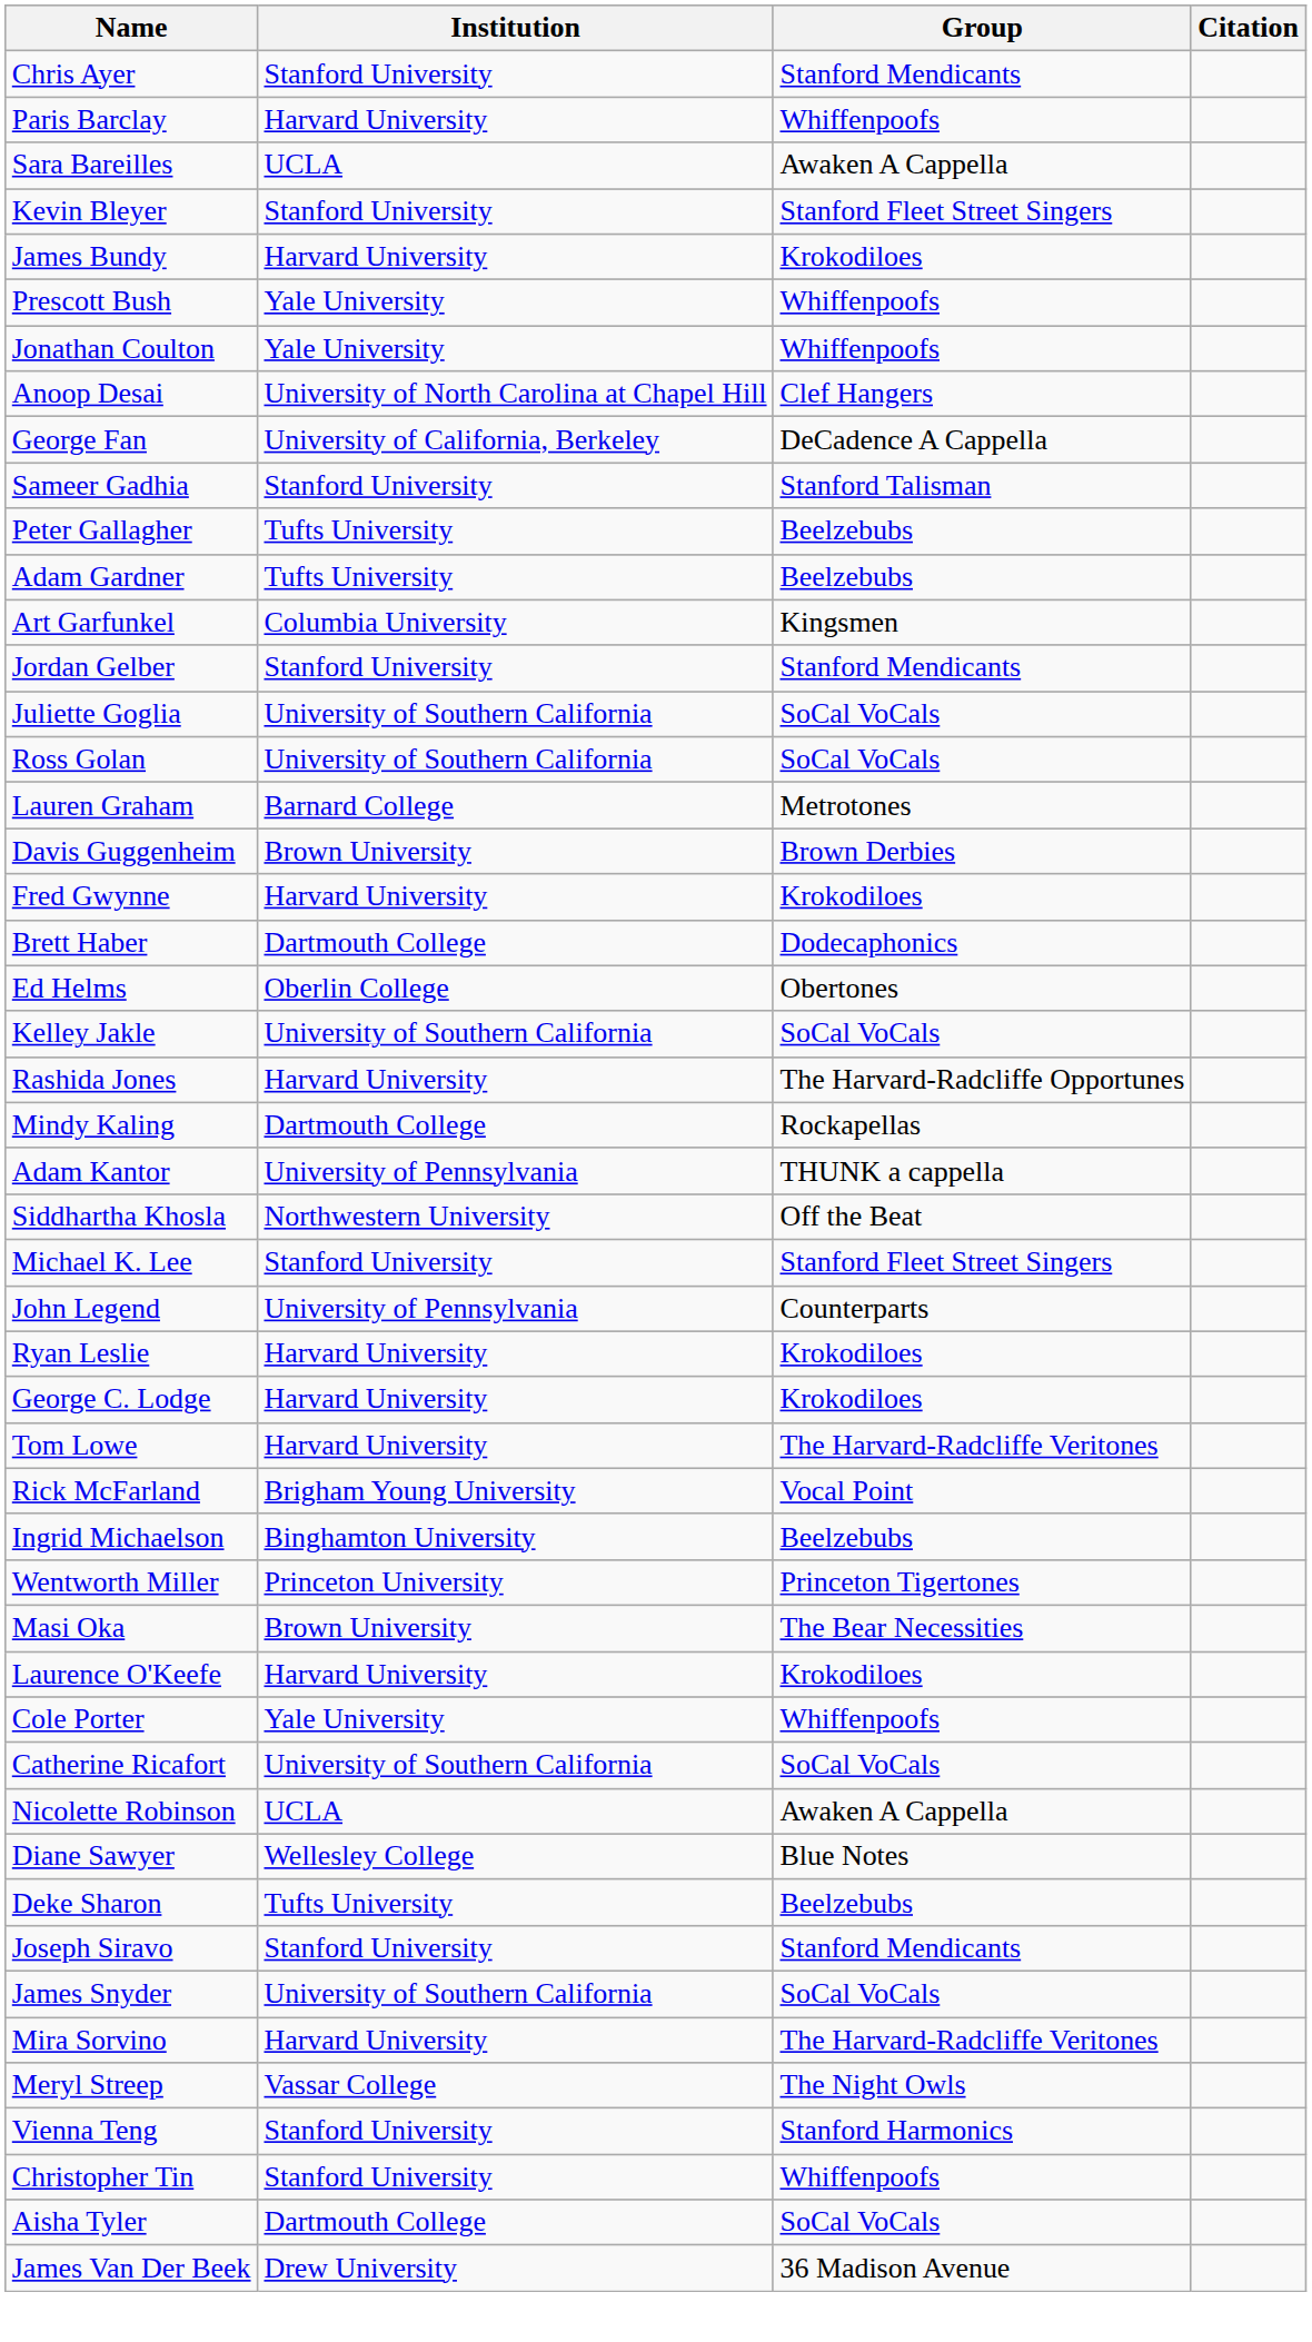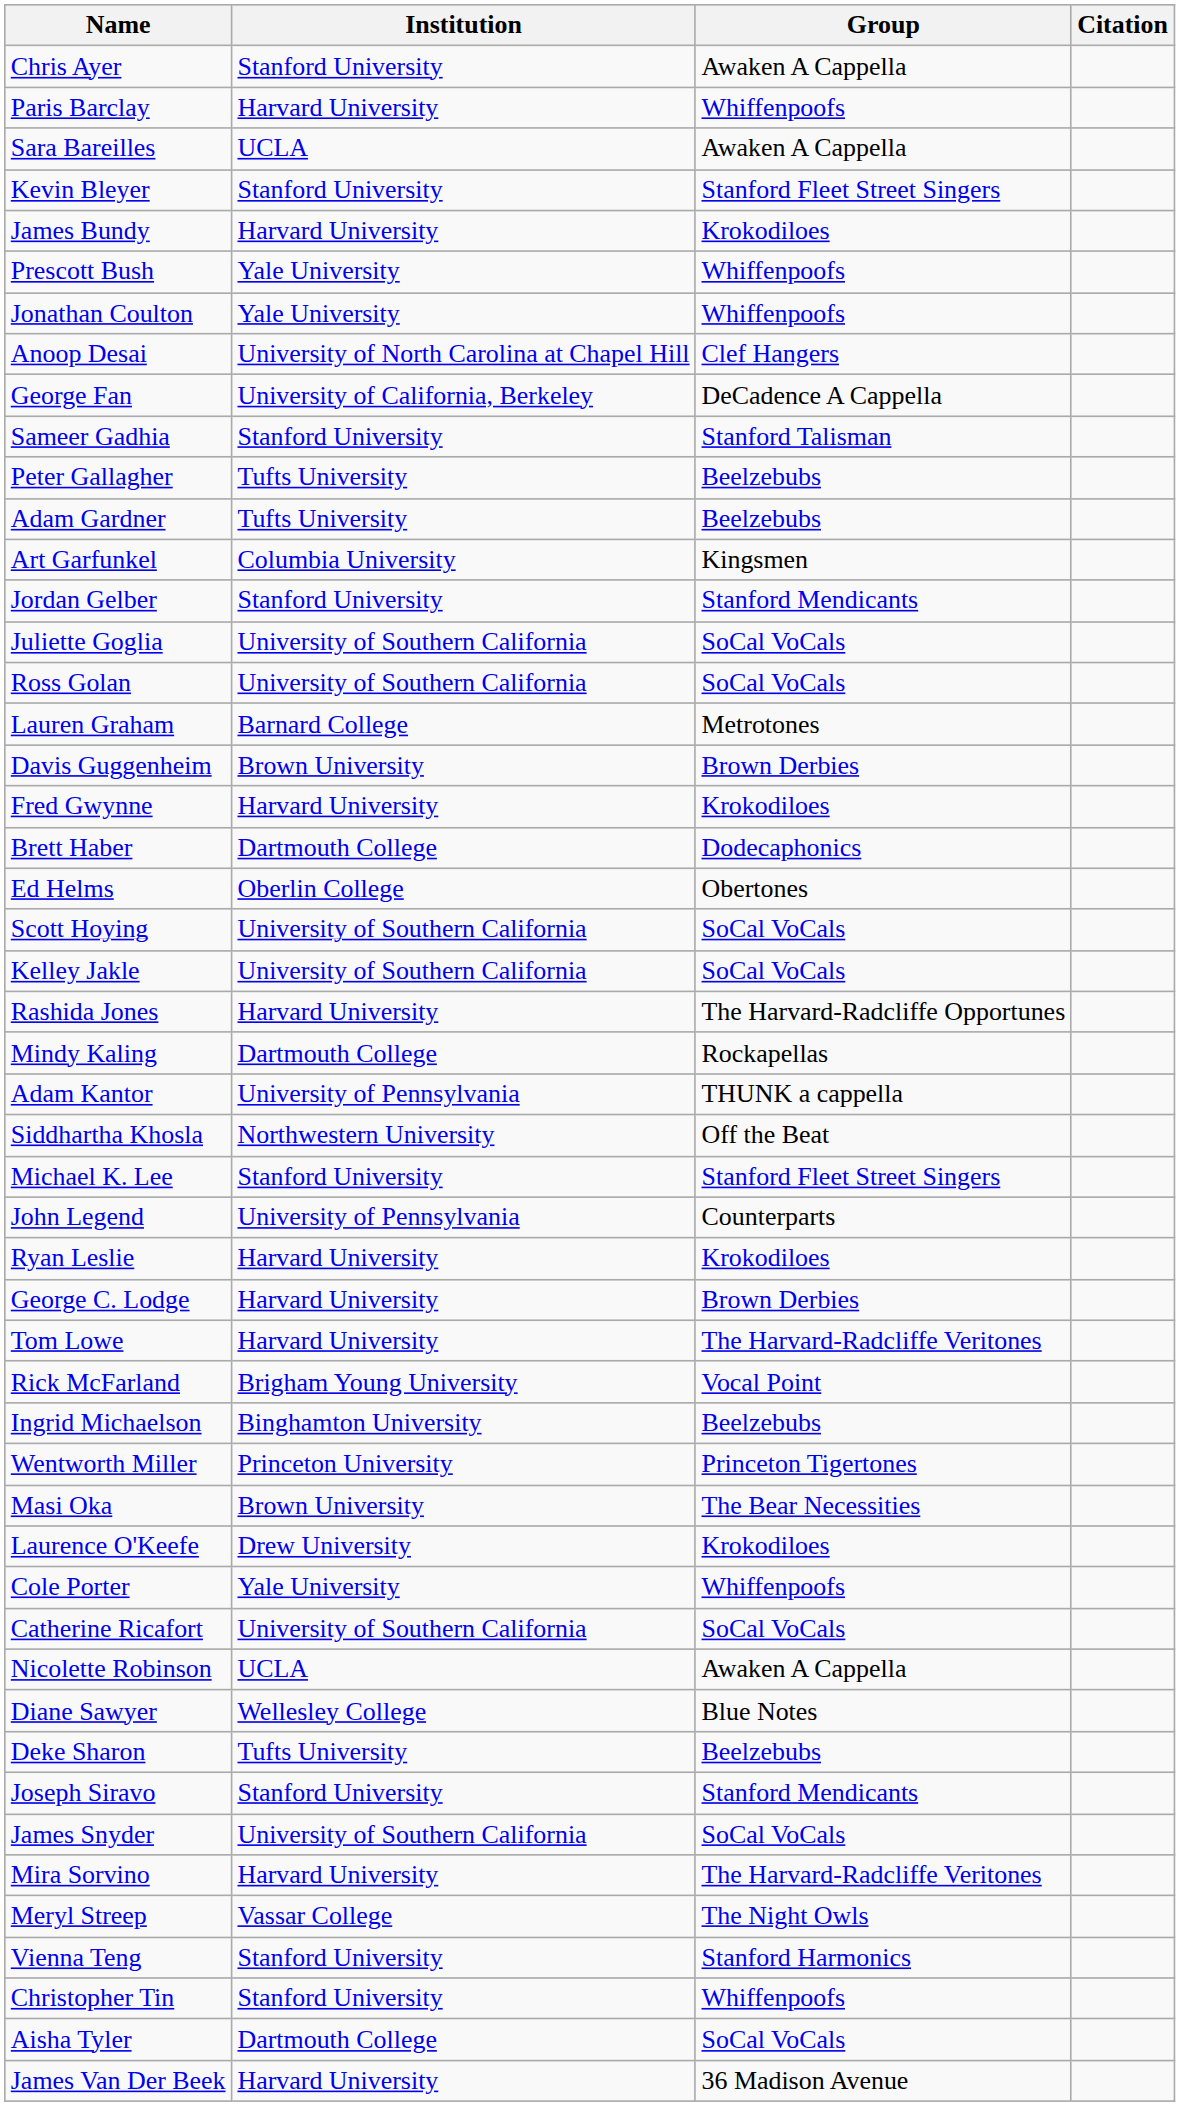Chris Ayer | Group: Stanford Mendicants -> Awaken A Cappella
+ row: Scott Hoying | University of Southern California | SoCal VoCals
George C. Lodge | Group: Krokodiloes -> Brown Derbies
Laurence O'Keefe | Institution: Harvard University -> Drew University
James Van Der Beek | Institution: Drew University -> Harvard University
